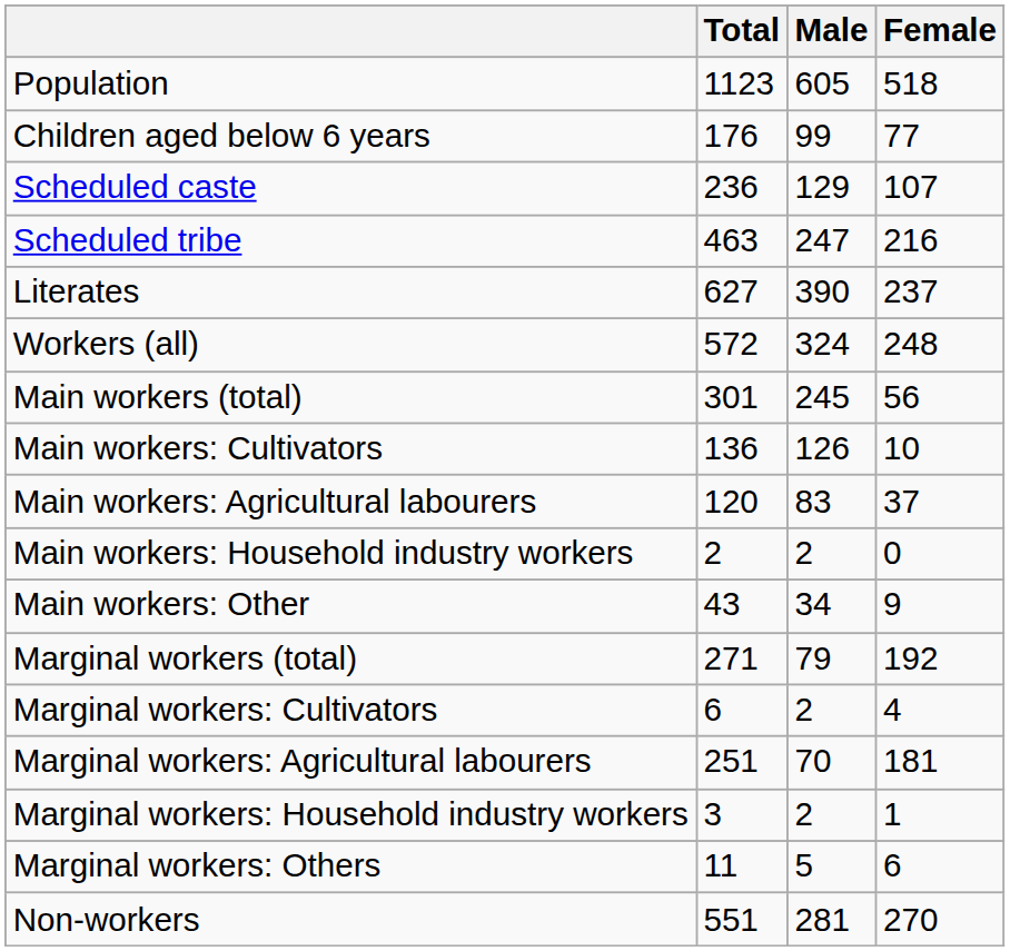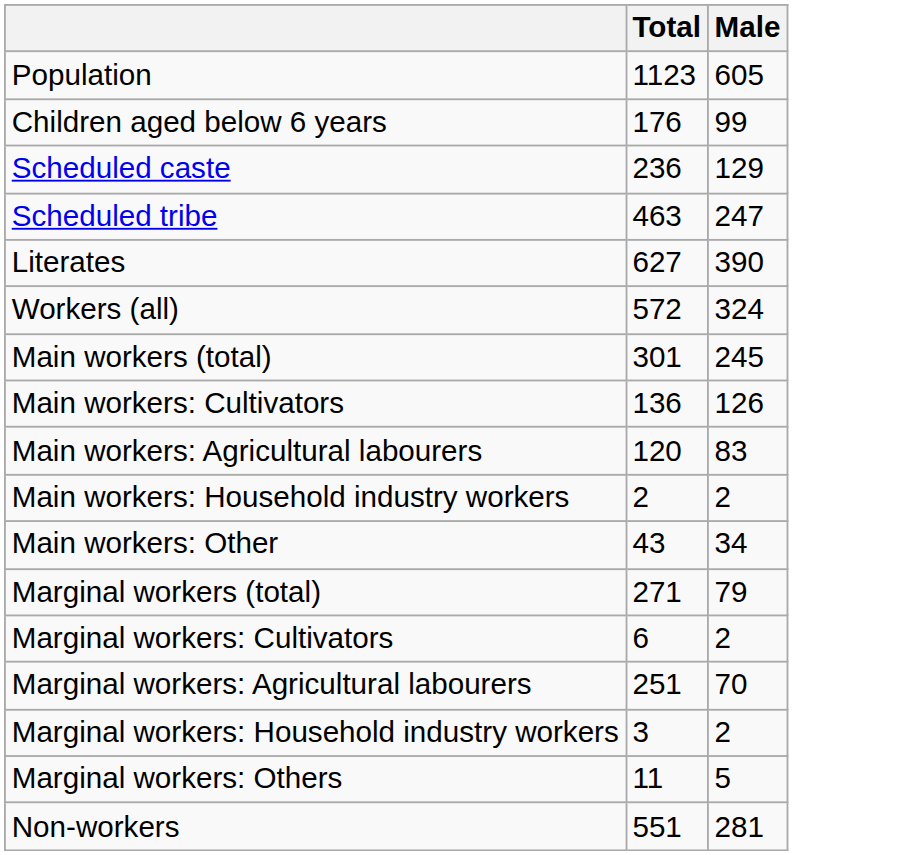- column: Female | 518 | 77 | 107 | 216 | 237 | 248 | 56 | 10 | 37 | 0 | 9 | 192 | 4 | 181 | 1 | 6 | 270
